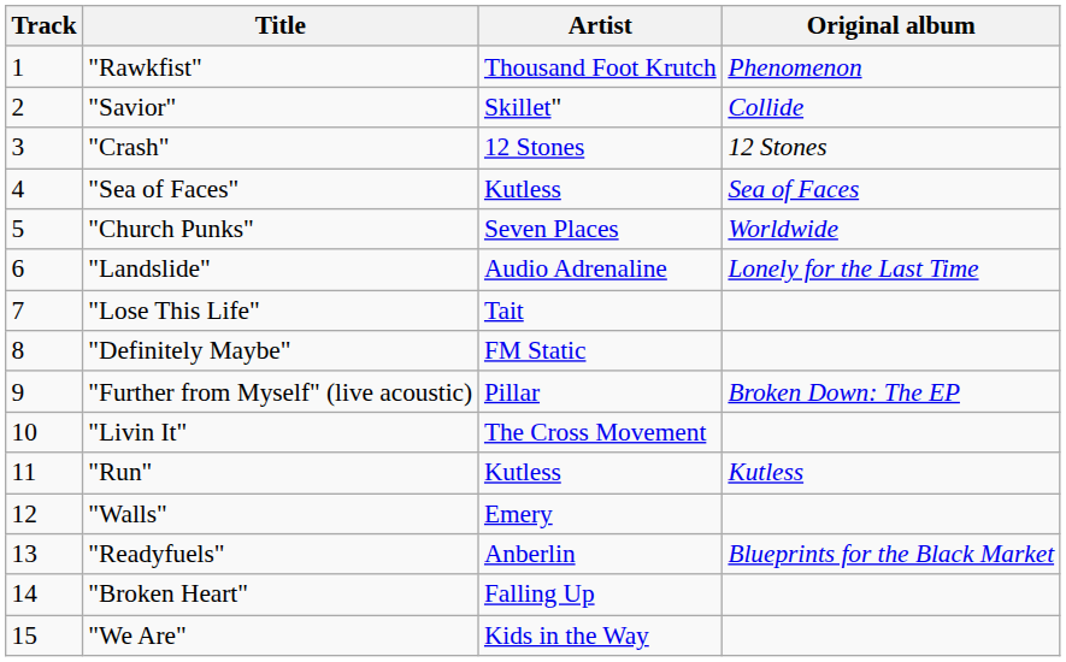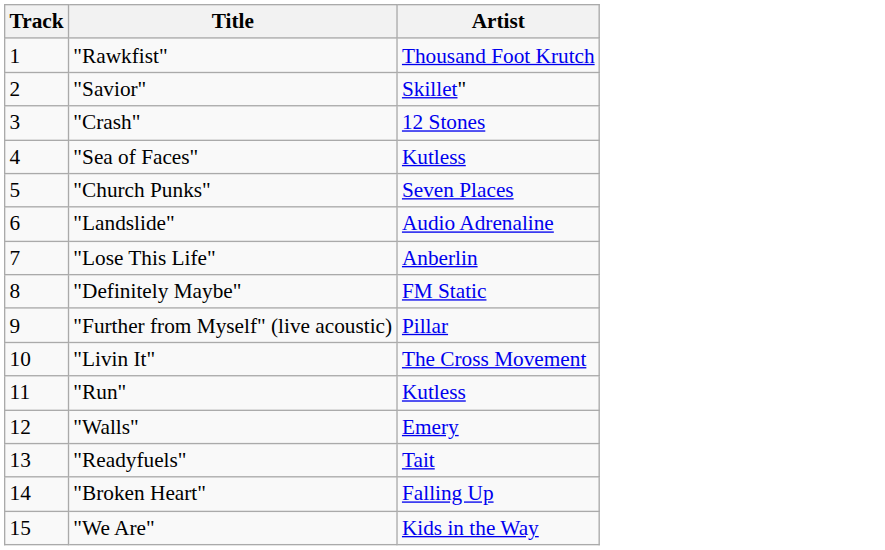- column: Original album | Phenomenon | Collide | 12 Stones | Sea of Faces | Worldwide | Lonely for the Last Time | Broken Down: The EP | Kutless | Blueprints for the Black Market
"Lose This Life" | Artist: Tait -> Anberlin
"Readyfuels" | Artist: Anberlin -> Tait
